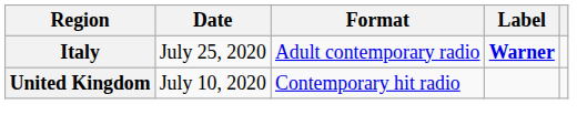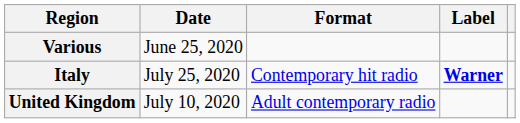+ row: Various | June 25, 2020
Italy | Format: Adult contemporary radio -> Contemporary hit radio
United Kingdom | Format: Contemporary hit radio -> Adult contemporary radio
